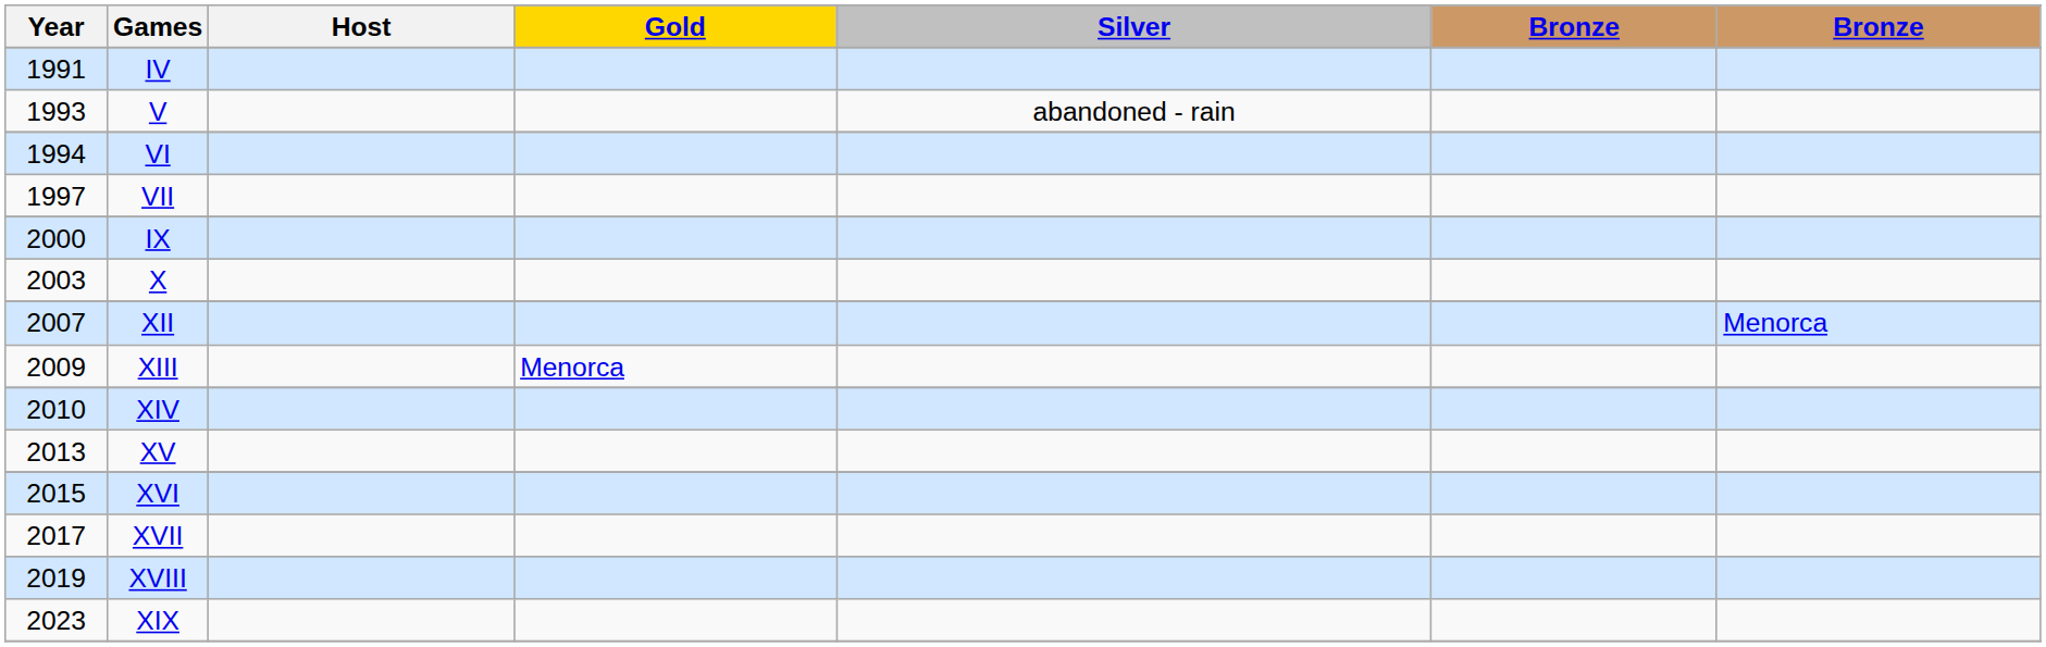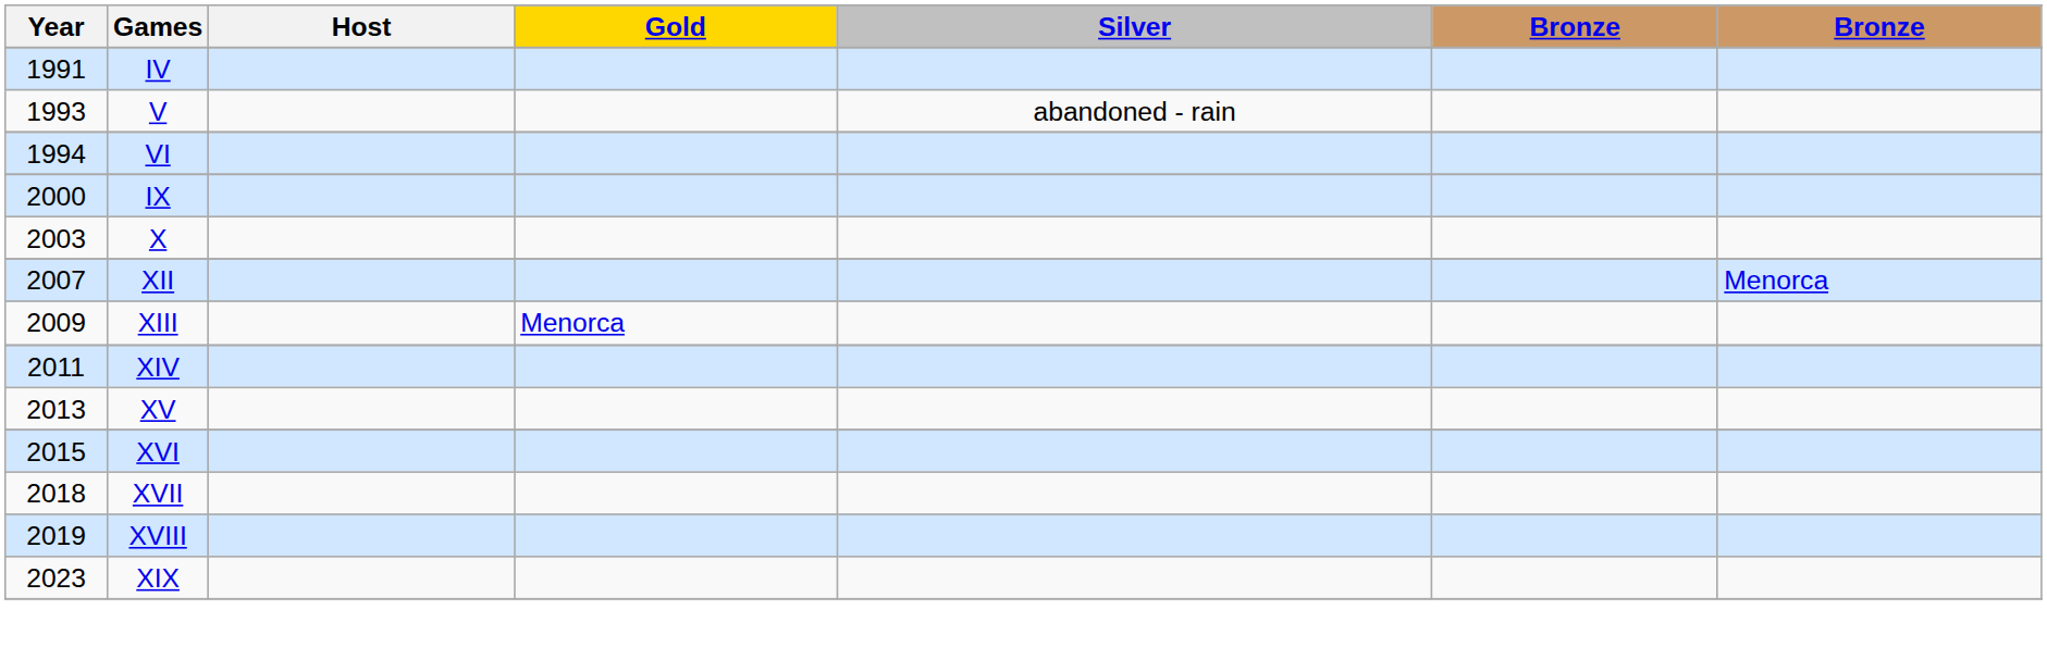- row: 1997 | VII
XIV | Year: 2010 -> 2011
XVII | Year: 2017 -> 2018
